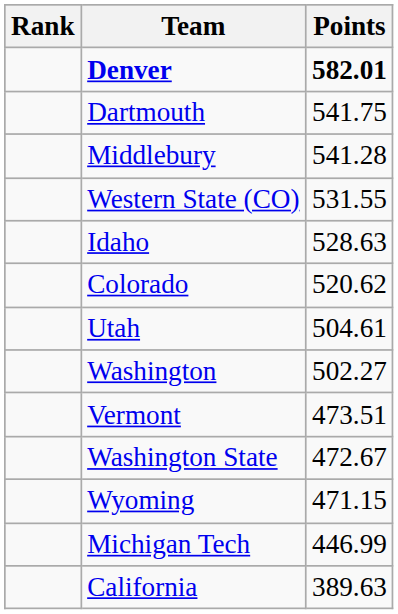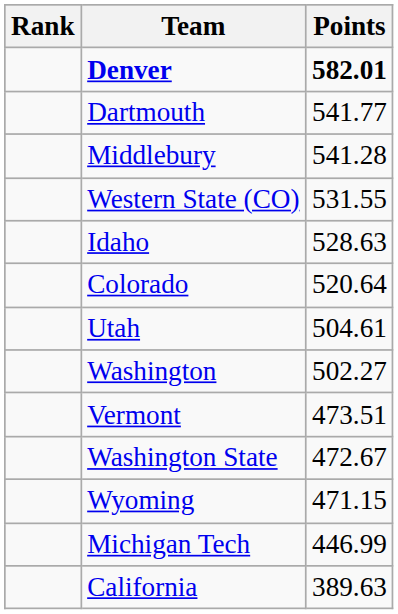Dartmouth | Points: 541.75 -> 541.77
Colorado | Points: 520.62 -> 520.64
